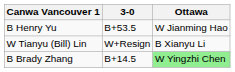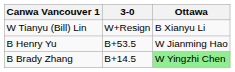rows swapped: B Henry Yu <-> W Tianyu (Bill) Lin
